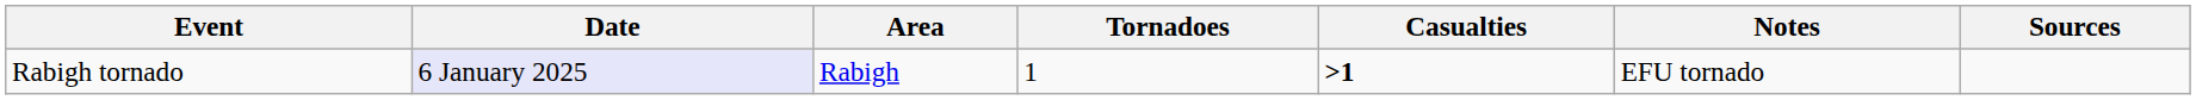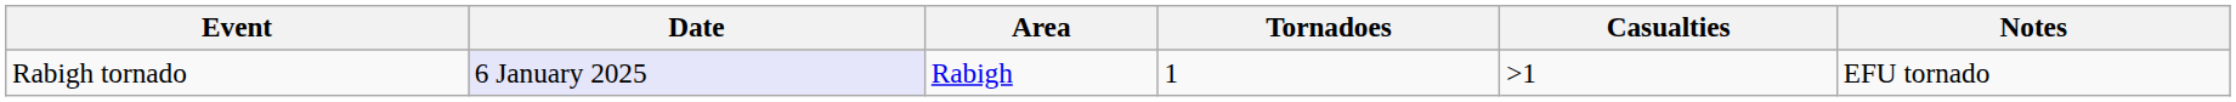- column: Sources
Rabigh tornado | Casualties: bold -> normal
